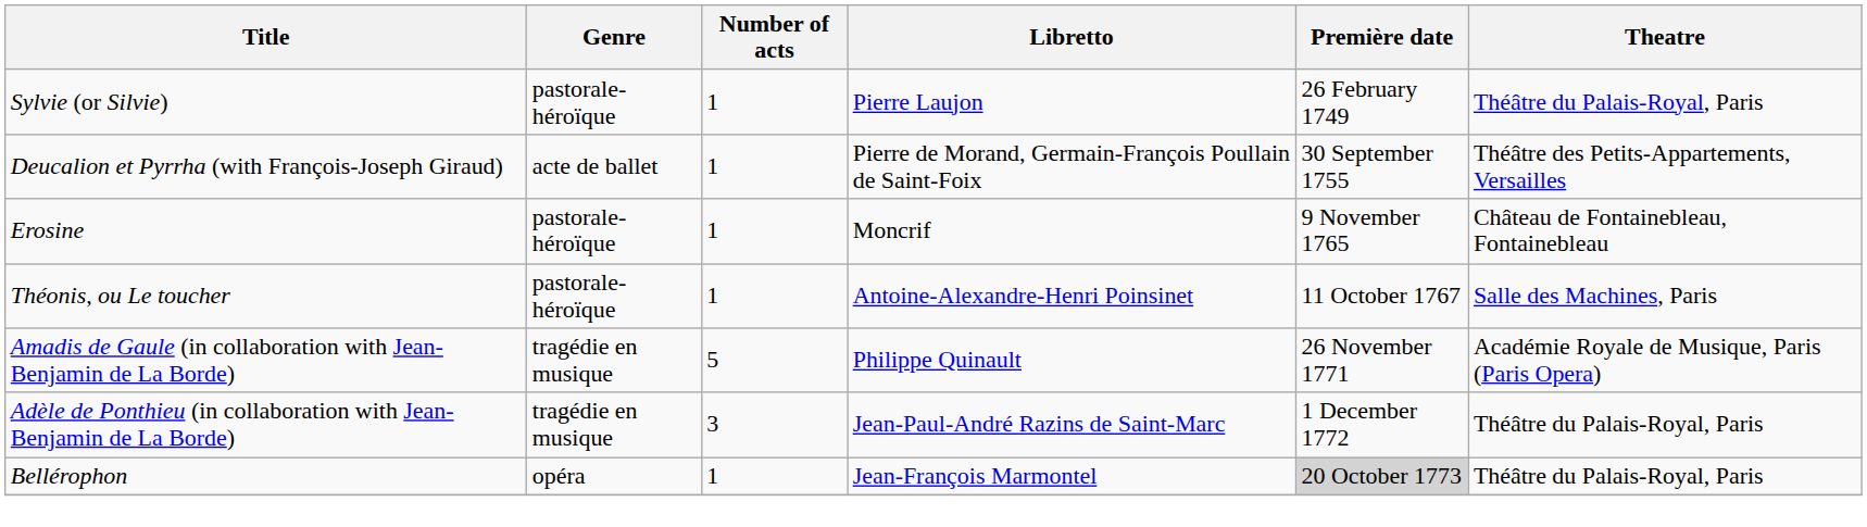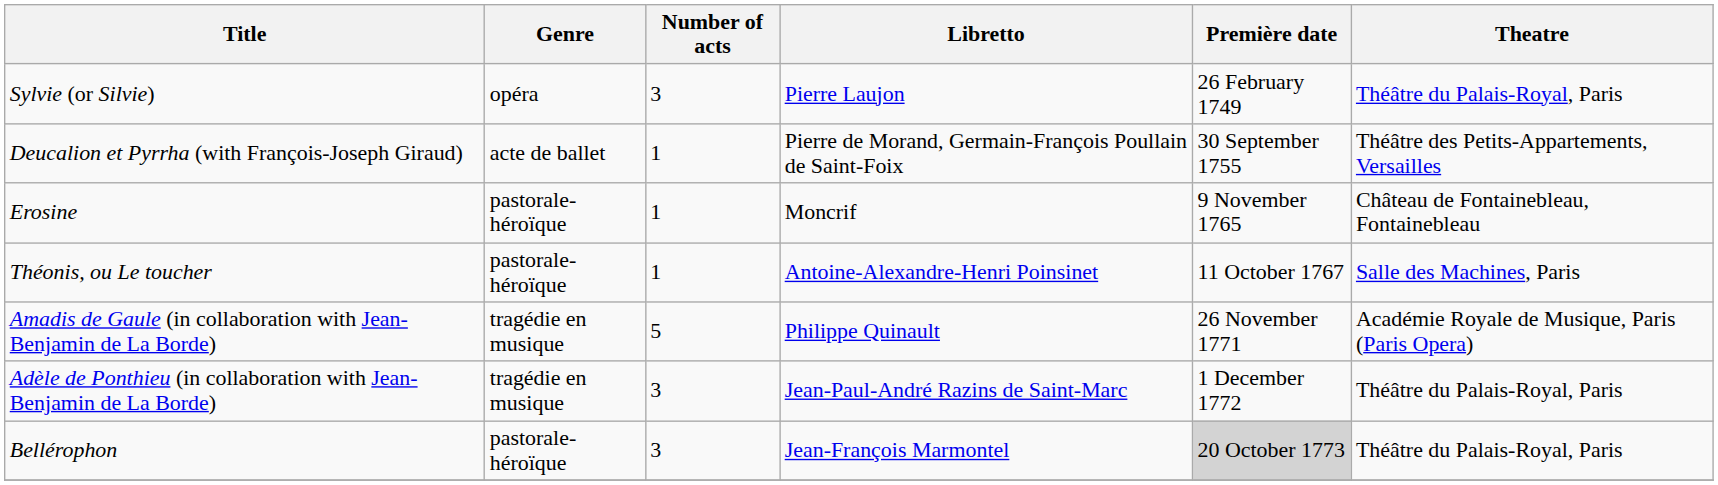Sylvie (or Silvie) | Genre: pastorale-héroïque -> opéra
Sylvie (or Silvie) | Number of acts: 1 -> 3
Bellérophon | Genre: opéra -> pastorale-héroïque
Bellérophon | Number of acts: 1 -> 3
